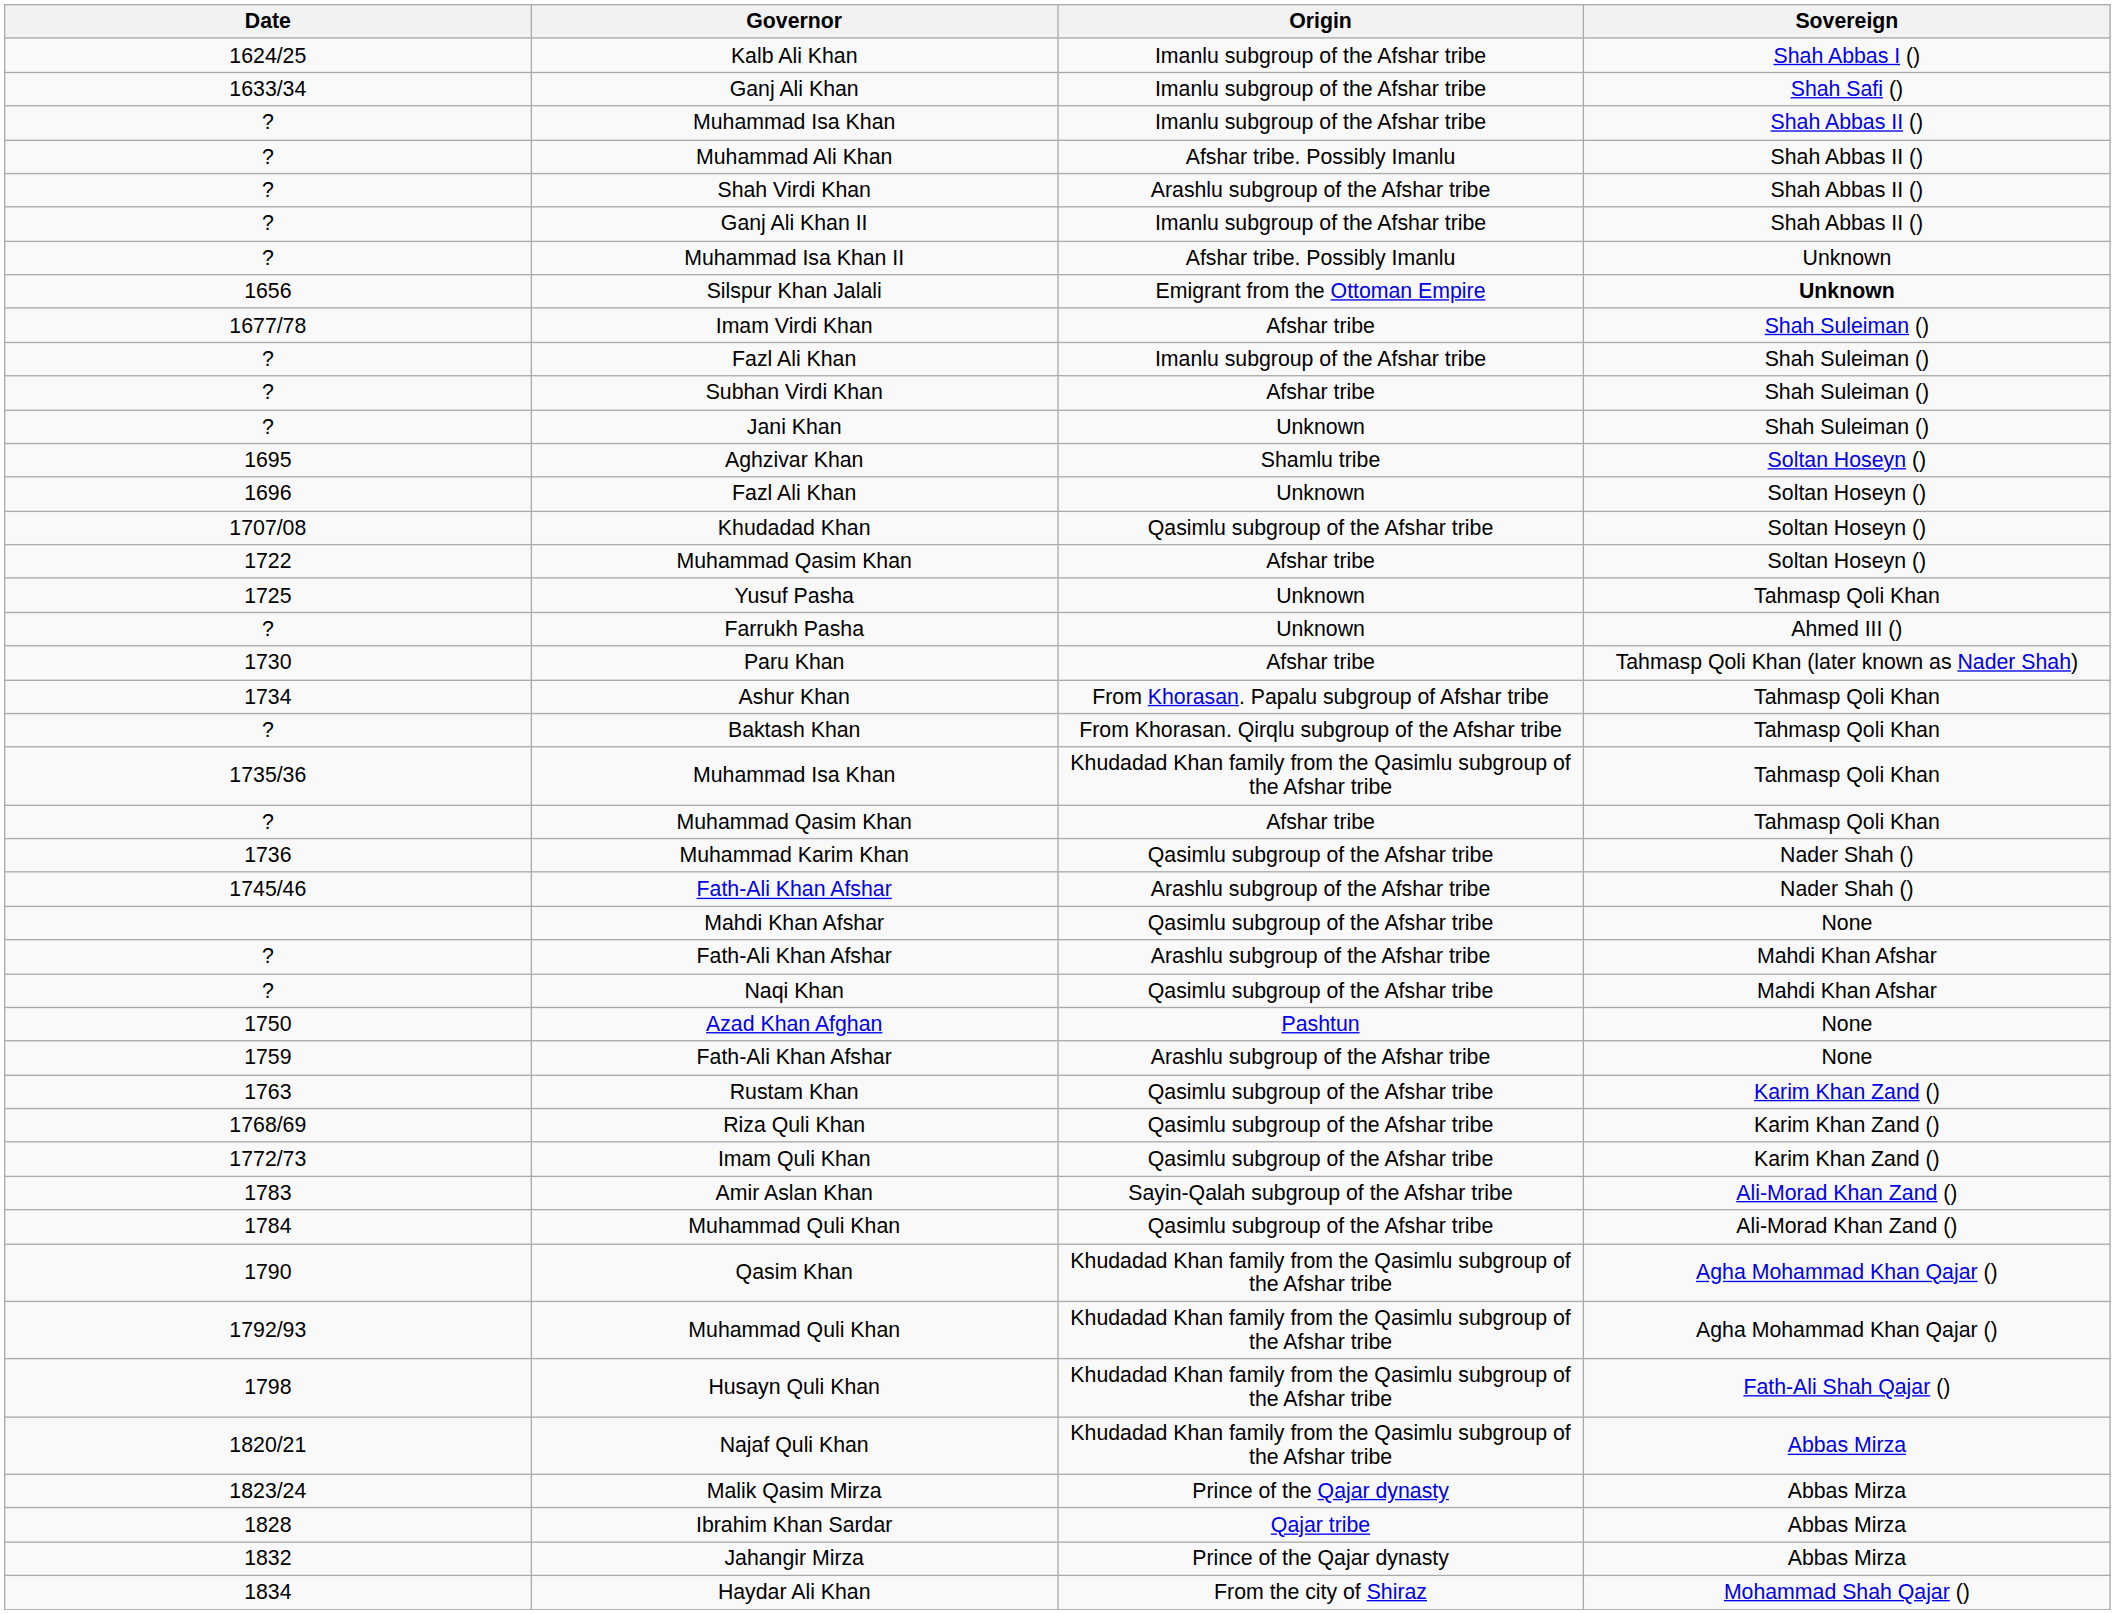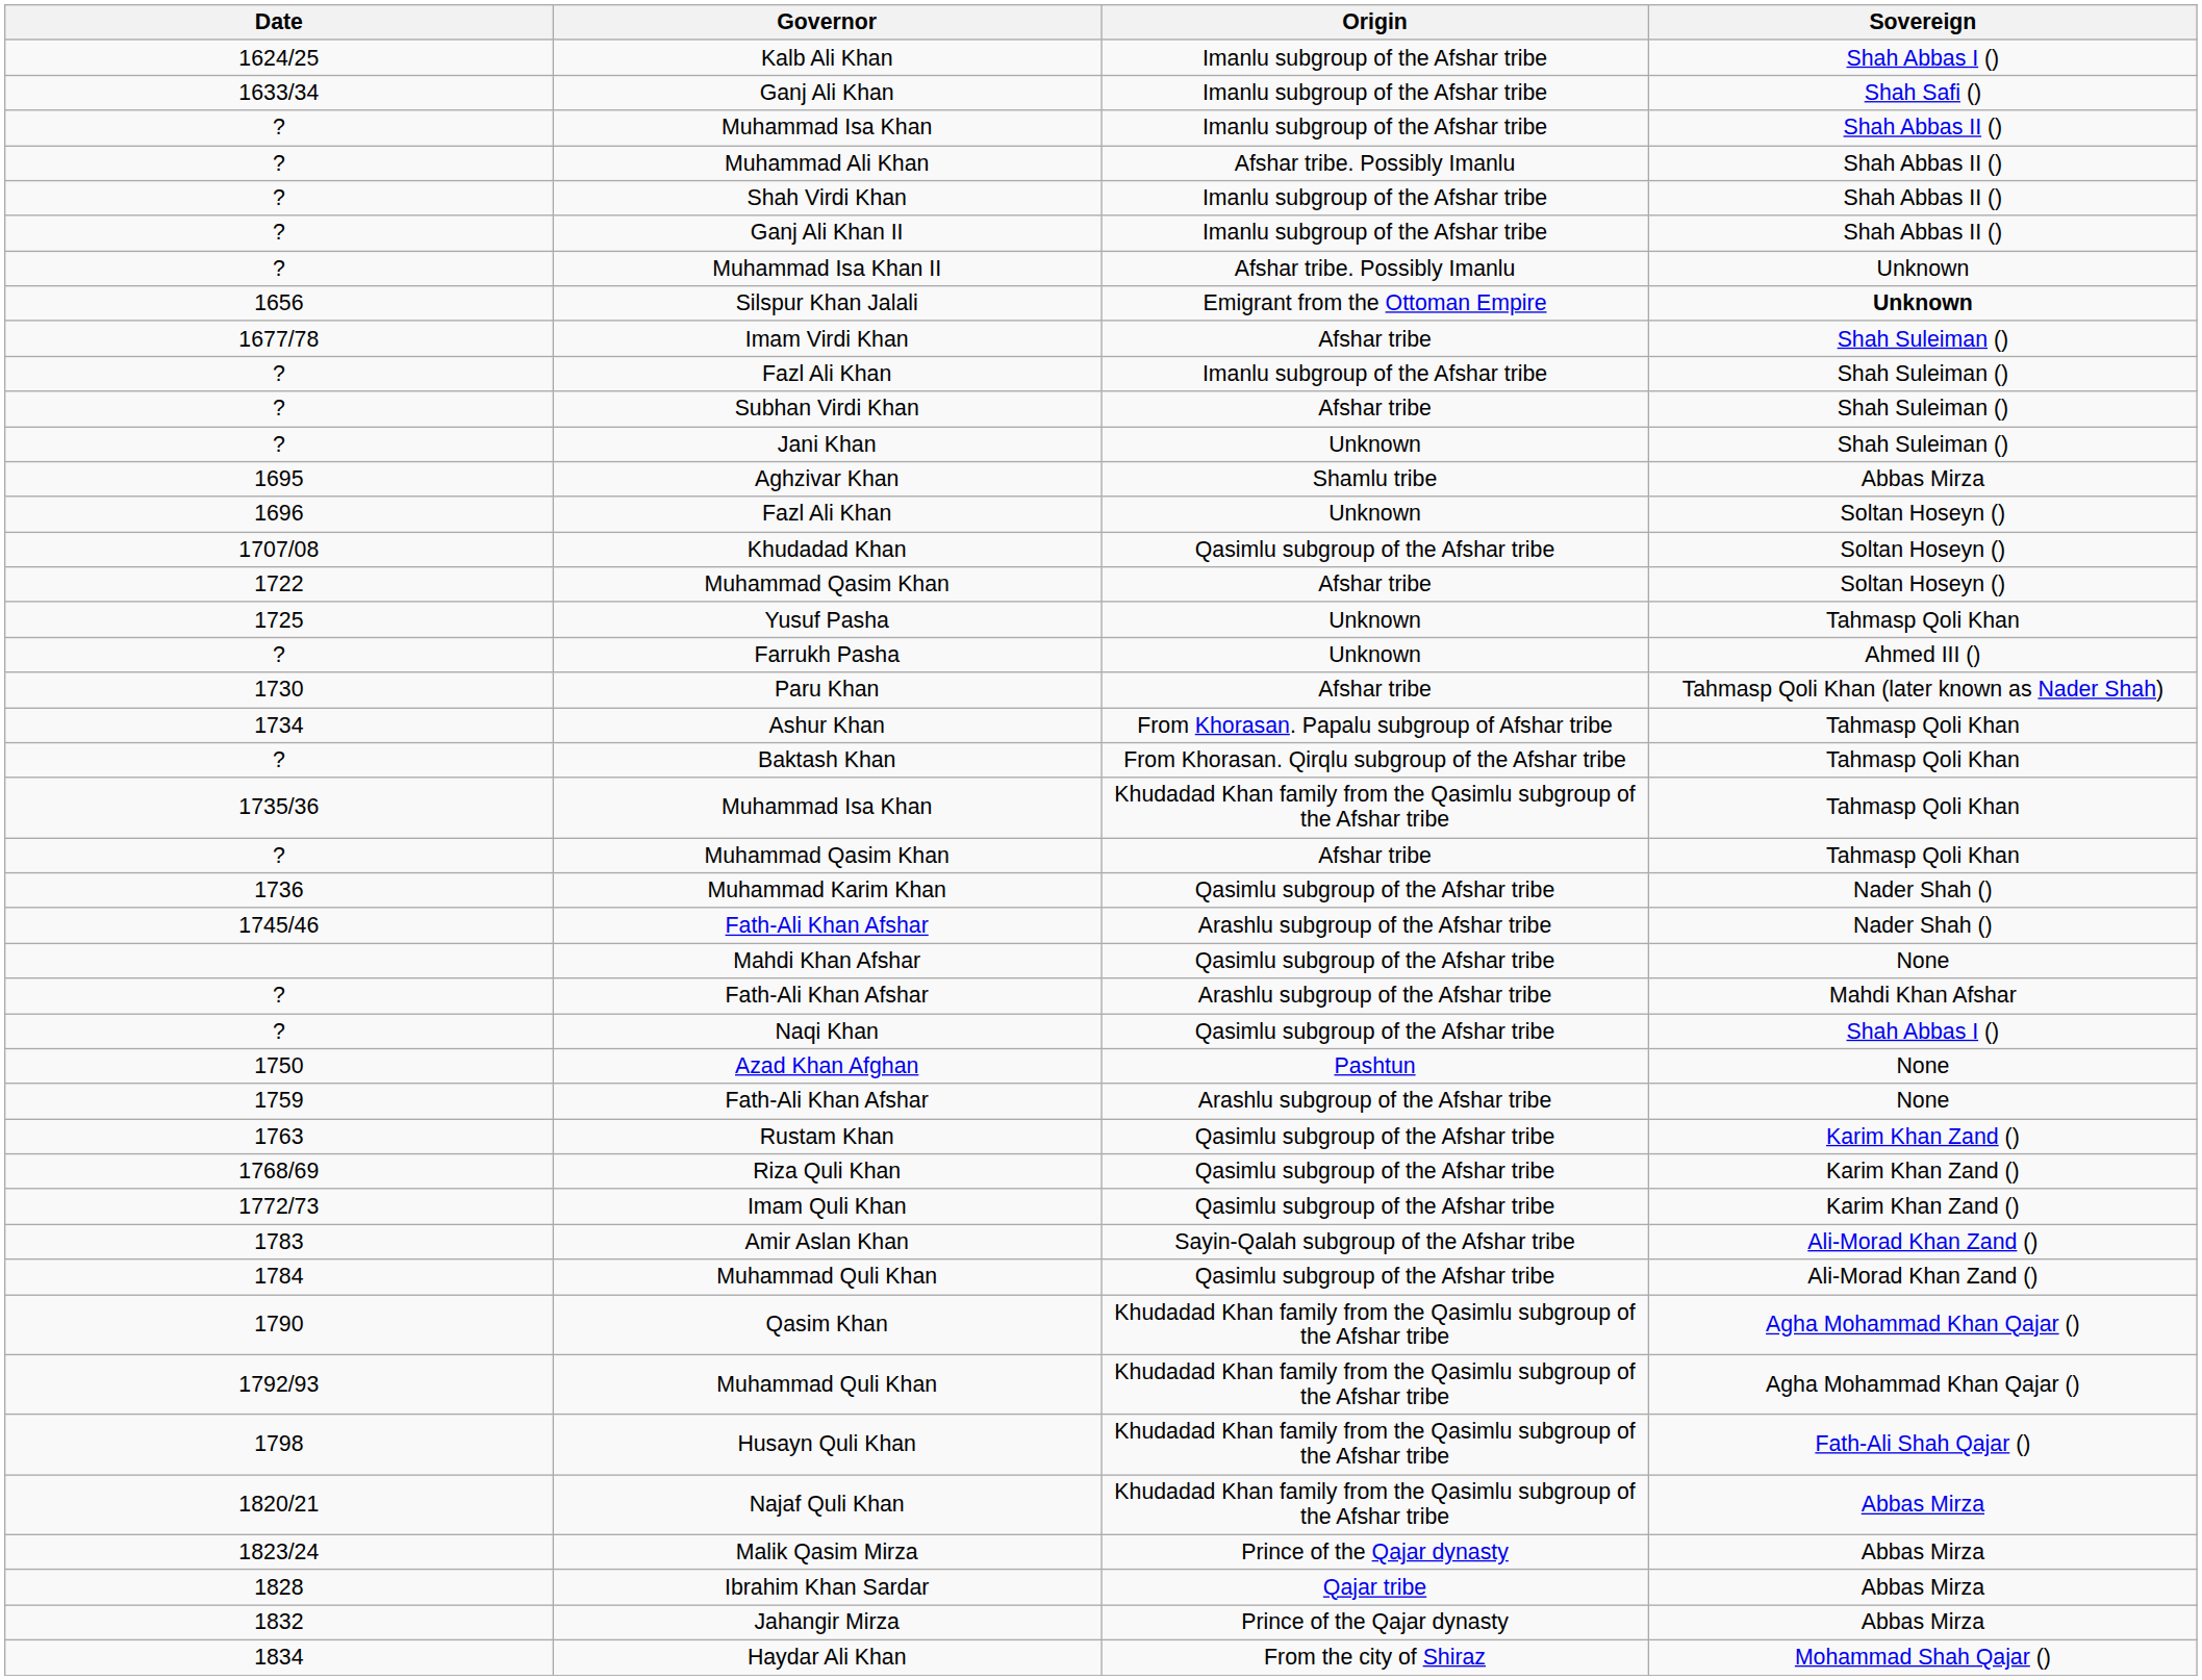Shah Virdi Khan | Origin: Arashlu subgroup of the Afshar tribe -> Imanlu subgroup of the Afshar tribe
Aghzivar Khan | Sovereign: Soltan Hoseyn () -> Abbas Mirza
Naqi Khan | Sovereign: Mahdi Khan Afshar -> Shah Abbas I ()
